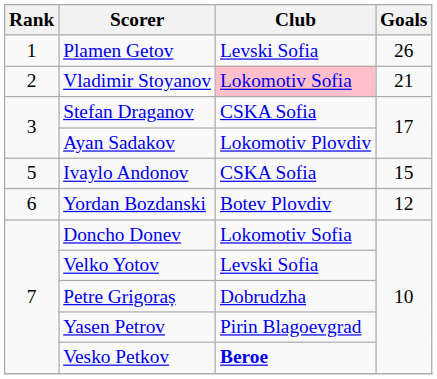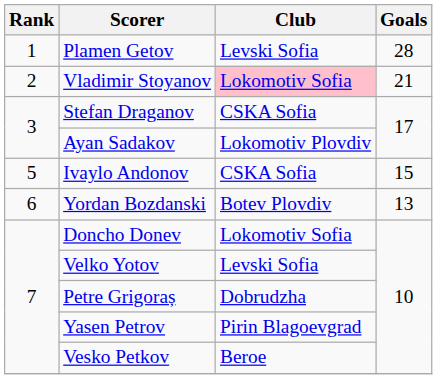Plamen Getov | Goals: 26 -> 28
Yordan Bozdanski | Goals: 12 -> 13
Vesko Petkov | Club: bold -> normal
